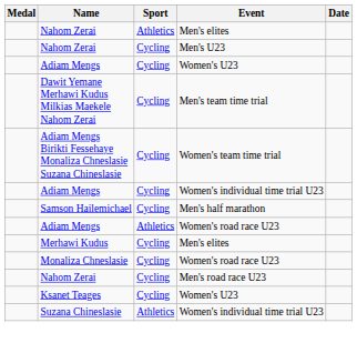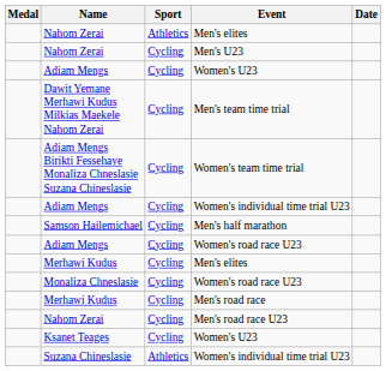Adiam Mengs / Women's road race U23 | Sport: Athletics -> Cycling
+ row: Merhawi Kudus | Cycling | Men's road race
